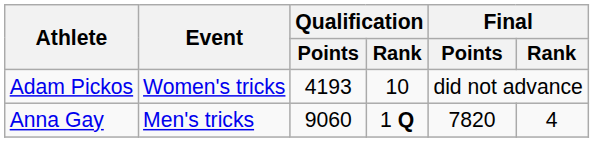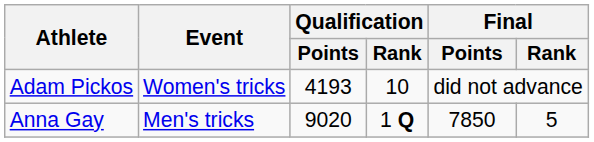Anna Gay | Qualification / Points: 9060 -> 9020
Anna Gay | Final / Points: 7820 -> 7850
Anna Gay | Final / Rank: 4 -> 5
